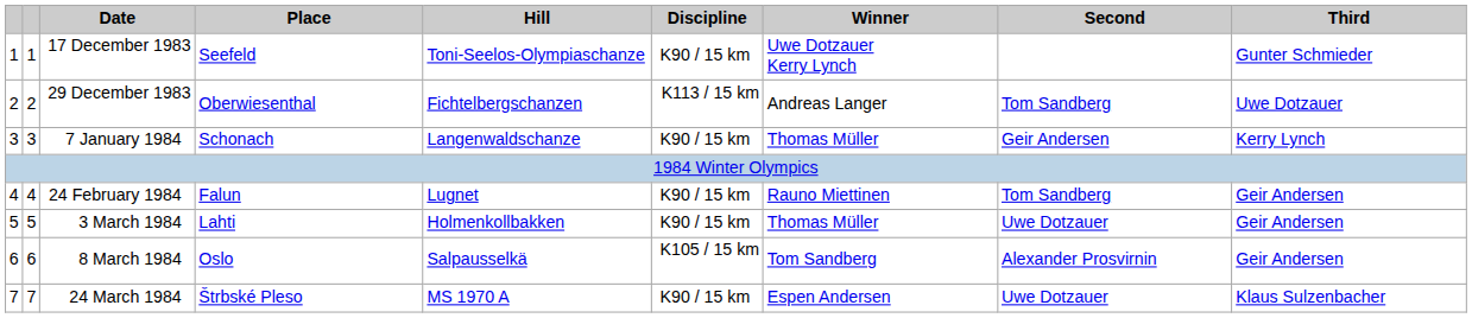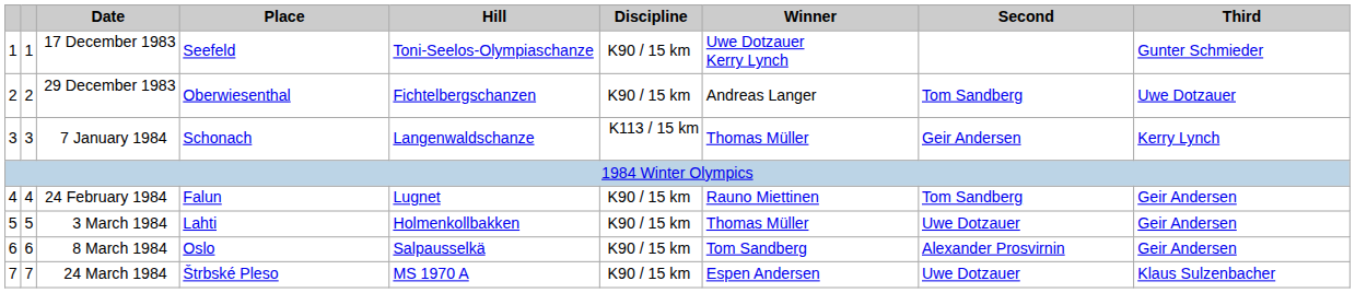29 December 1983 | Discipline: K113 / 15 km -> K90 / 15 km
7 January 1984 | Discipline: K90 / 15 km -> K113 / 15 km
8 March 1984 | Discipline: K105 / 15 km -> K90 / 15 km
